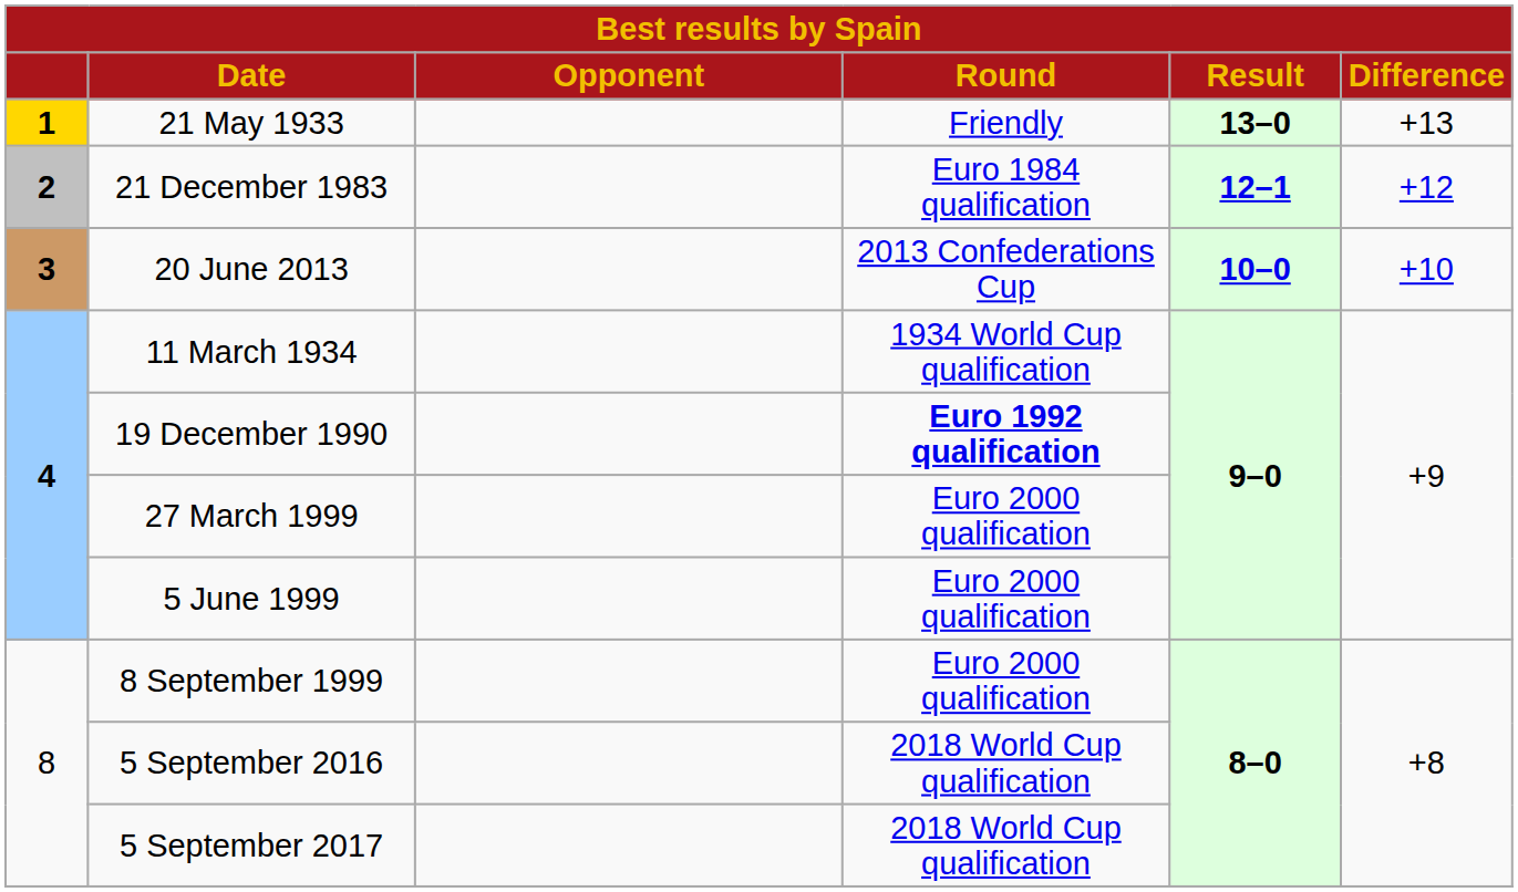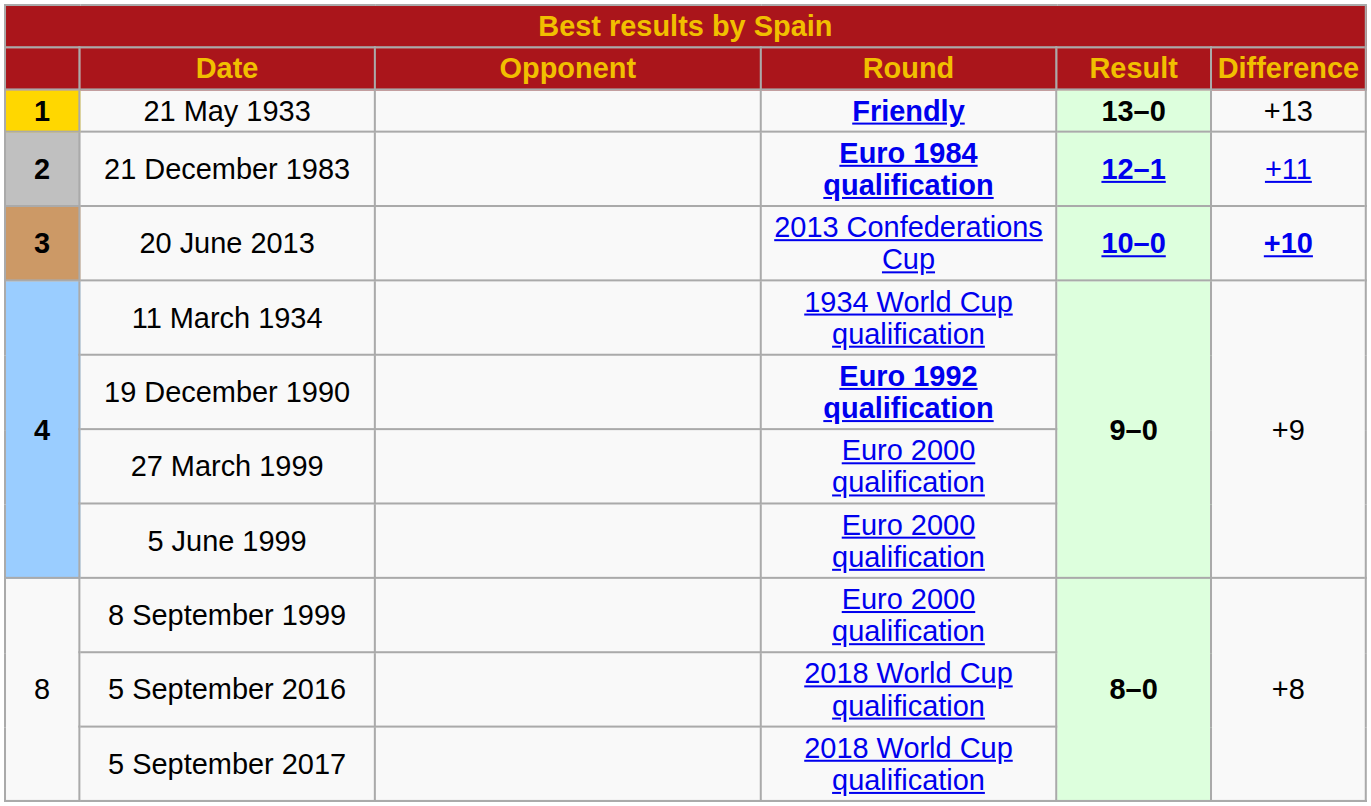21 May 1933 | Round: normal -> bold
21 December 1983 | Round: normal -> bold
21 December 1983 | Difference: +12 -> +11
20 June 2013 | Difference: normal -> bold
